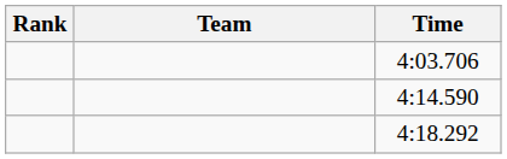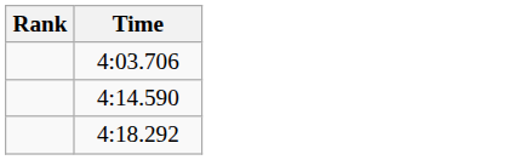- column: Team
